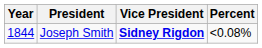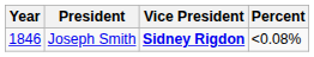Joseph Smith | Year: 1844 -> 1846
